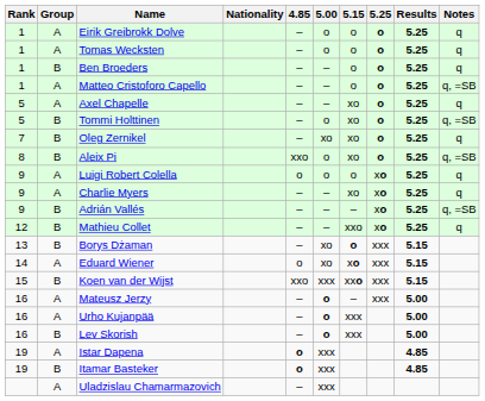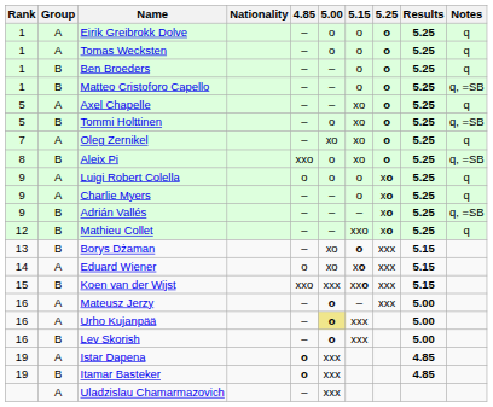Matteo Cristoforo Capello | Group: A -> B
Oleg Zernikel | Group: B -> A
Charlie Myers | 5.15: xo -> o
Urho Kujanpää | 5.00: no background -> khaki background
